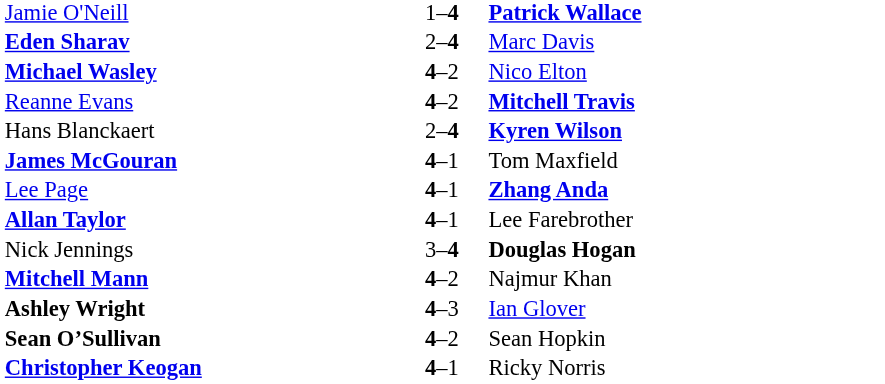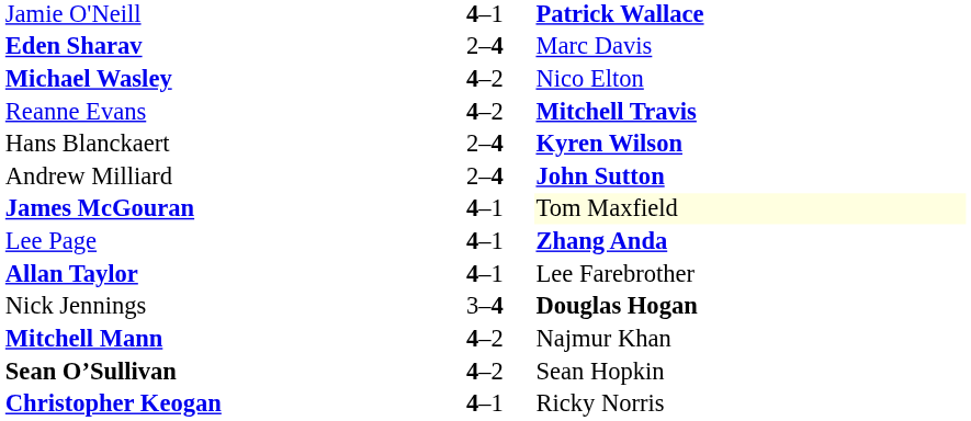Jamie O'Neill | column 2: 1–4 -> 4–1
+ row: Andrew Milliard | 2–4 | John Sutton
James McGouran | column 3: no background -> lightyellow background
- row: Ashley Wright | 4–3 | Ian Glover
